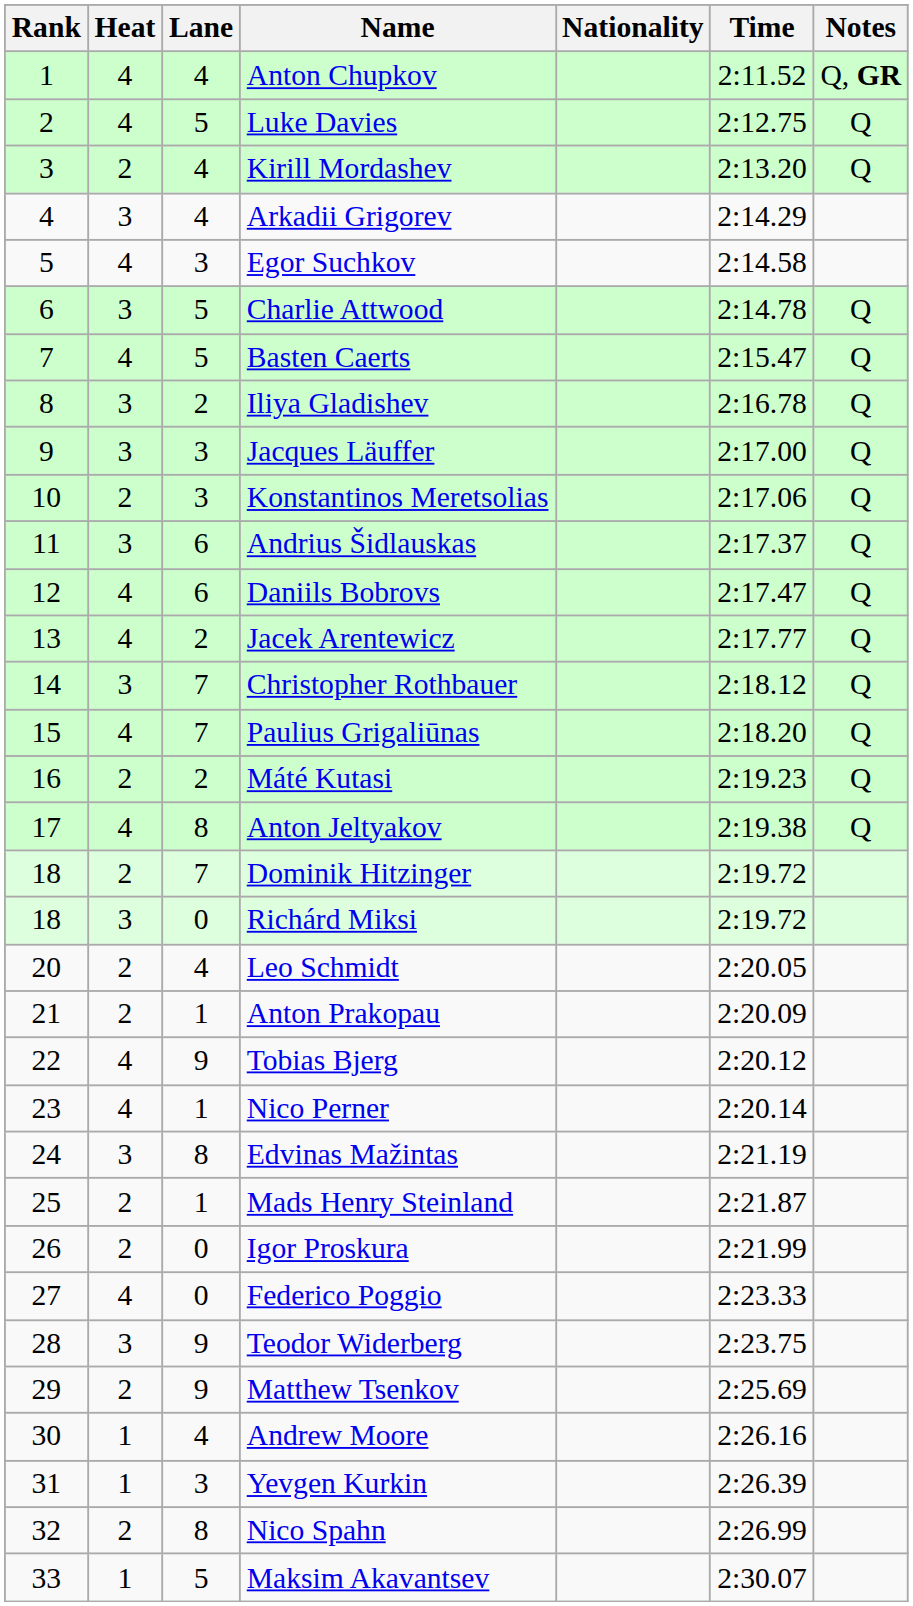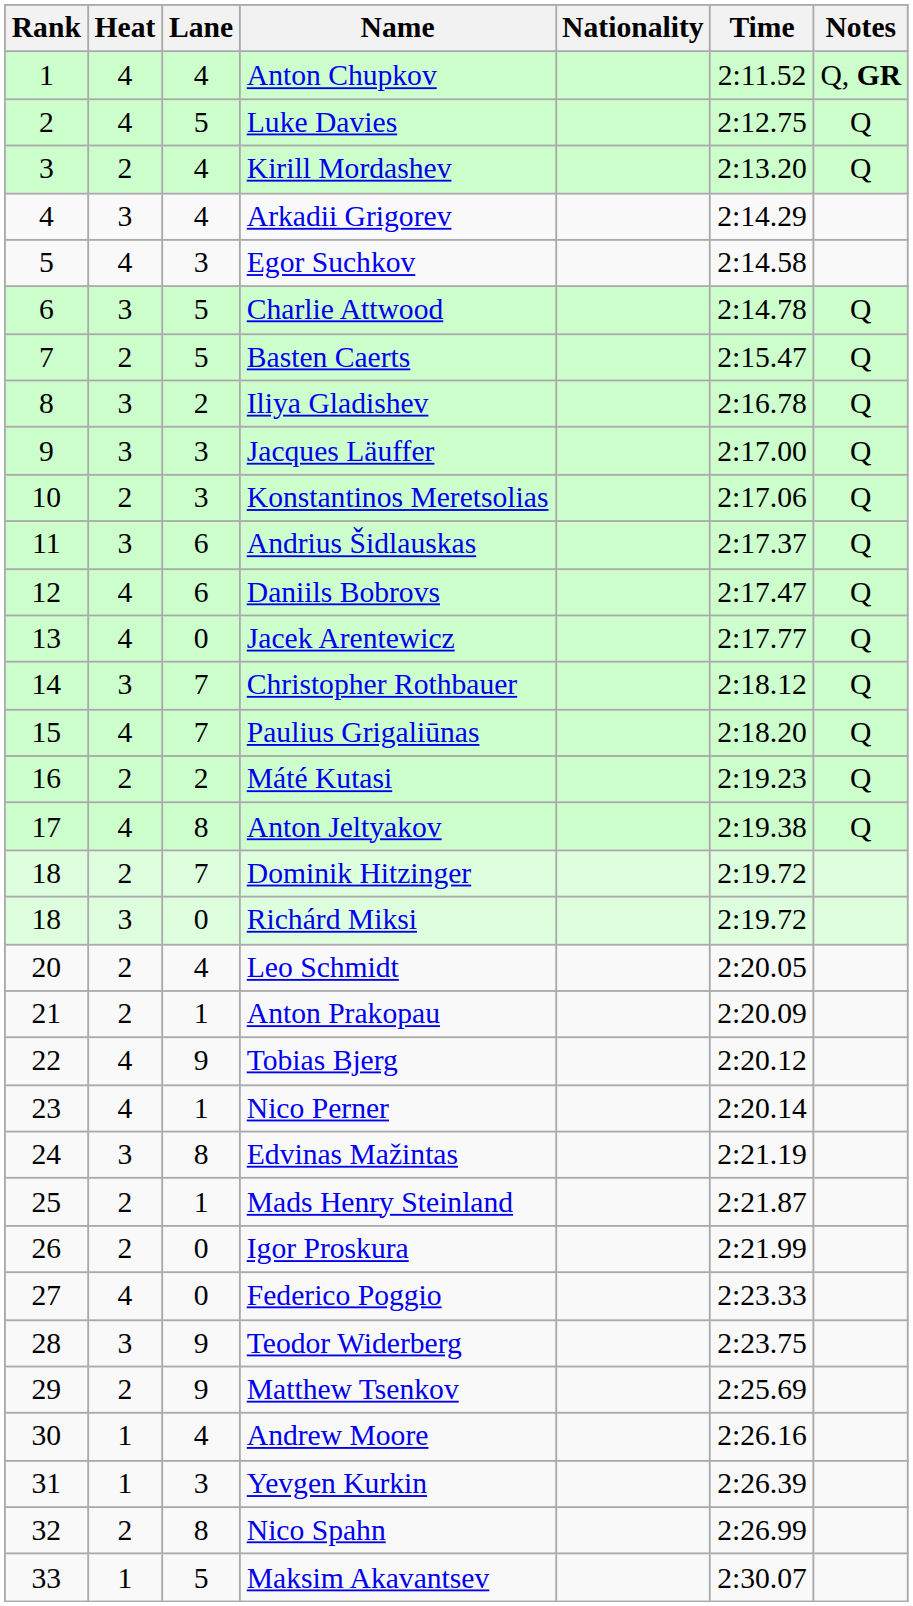Basten Caerts | Heat: 4 -> 2
Jacek Arentewicz | Lane: 2 -> 0
